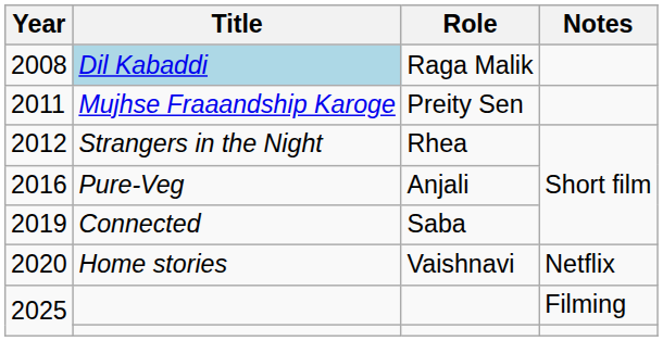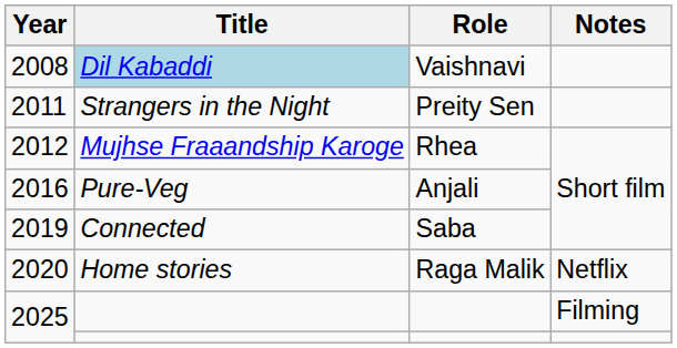2008 | Role: Raga Malik -> Vaishnavi
2011 | Title: Mujhse Fraaandship Karoge -> Strangers in the Night
2012 | Title: Strangers in the Night -> Mujhse Fraaandship Karoge
2020 | Role: Vaishnavi -> Raga Malik
